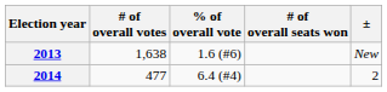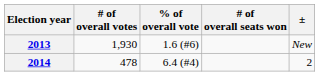2013 | # of overall votes: 1,638 -> 1,930
2014 | # of overall votes: 477 -> 478
